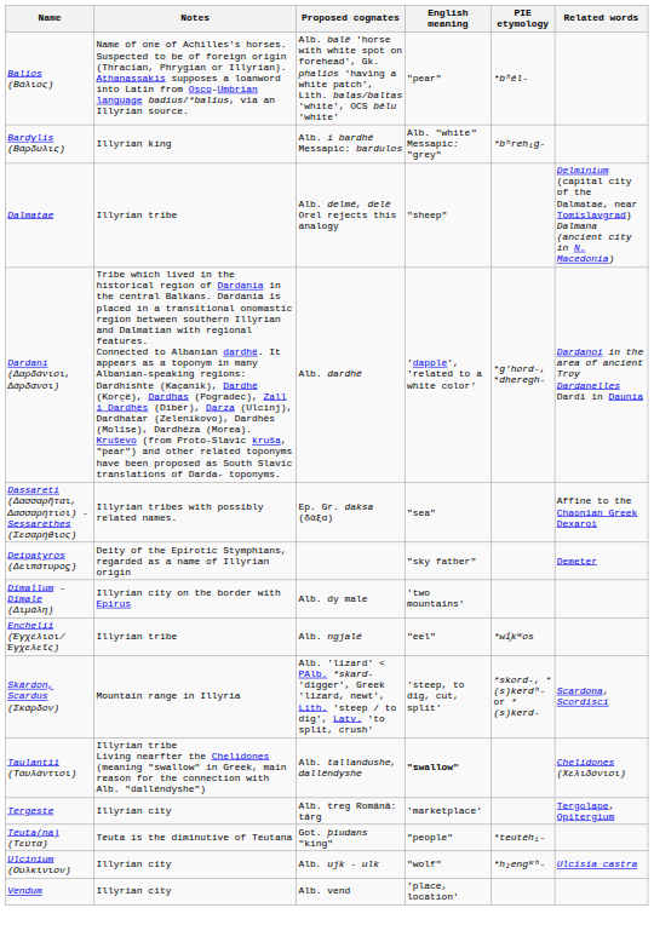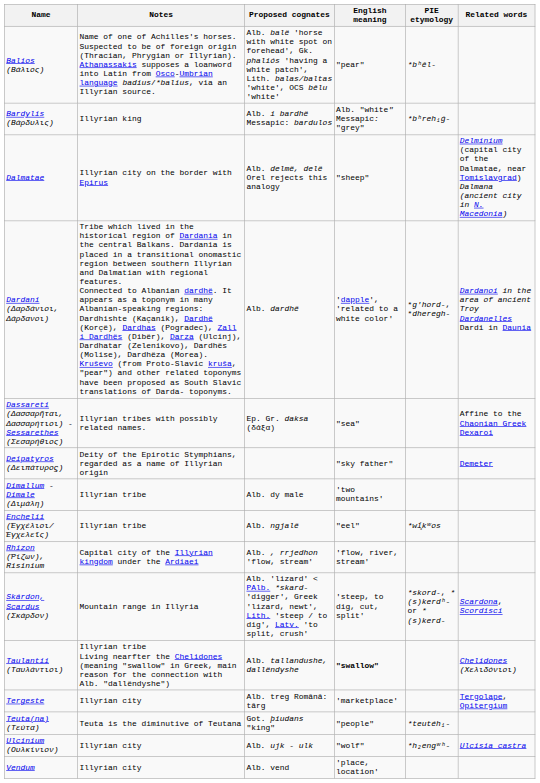Dalmatae | Notes: Illyrian tribe -> Illyrian city on the border with Epirus
Dimallum - Dimale (Διμάλη) | Notes: Illyrian city on the border with Epirus -> Illyrian tribe
+ row: Rhizon (Ῥίζων), Risinium | Capital city of the Illyrian kingdom under the Ardiaei | Alb. , rrjedhon 'flow, stream' | 'flow, river, stream'
